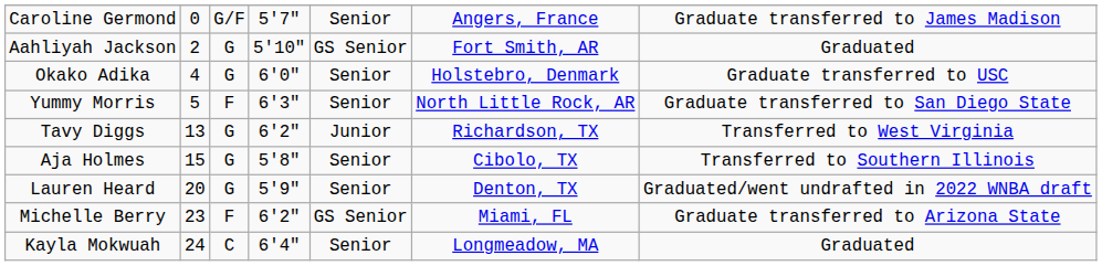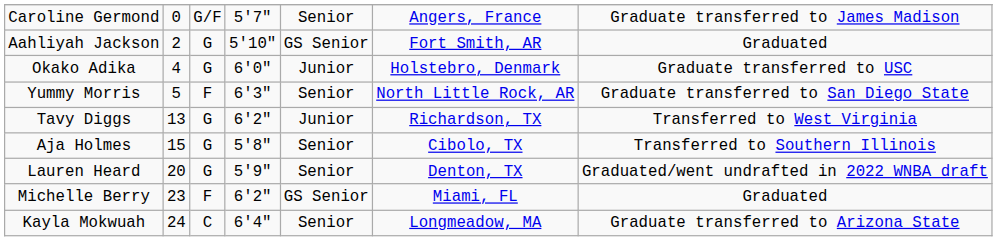Okako Adika | column 5: Senior -> Junior
Michelle Berry | column 7: Graduate transferred to Arizona State -> Graduated
Kayla Mokwuah | column 7: Graduated -> Graduate transferred to Arizona State
